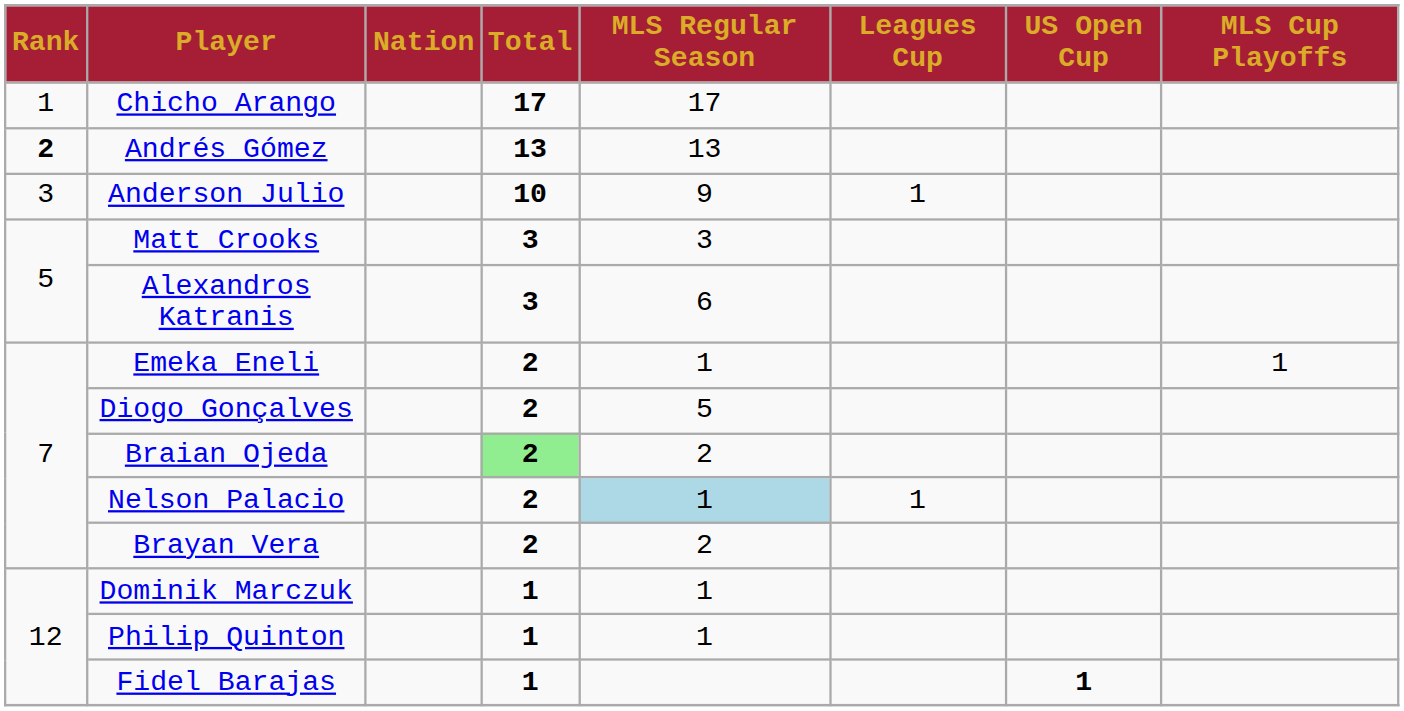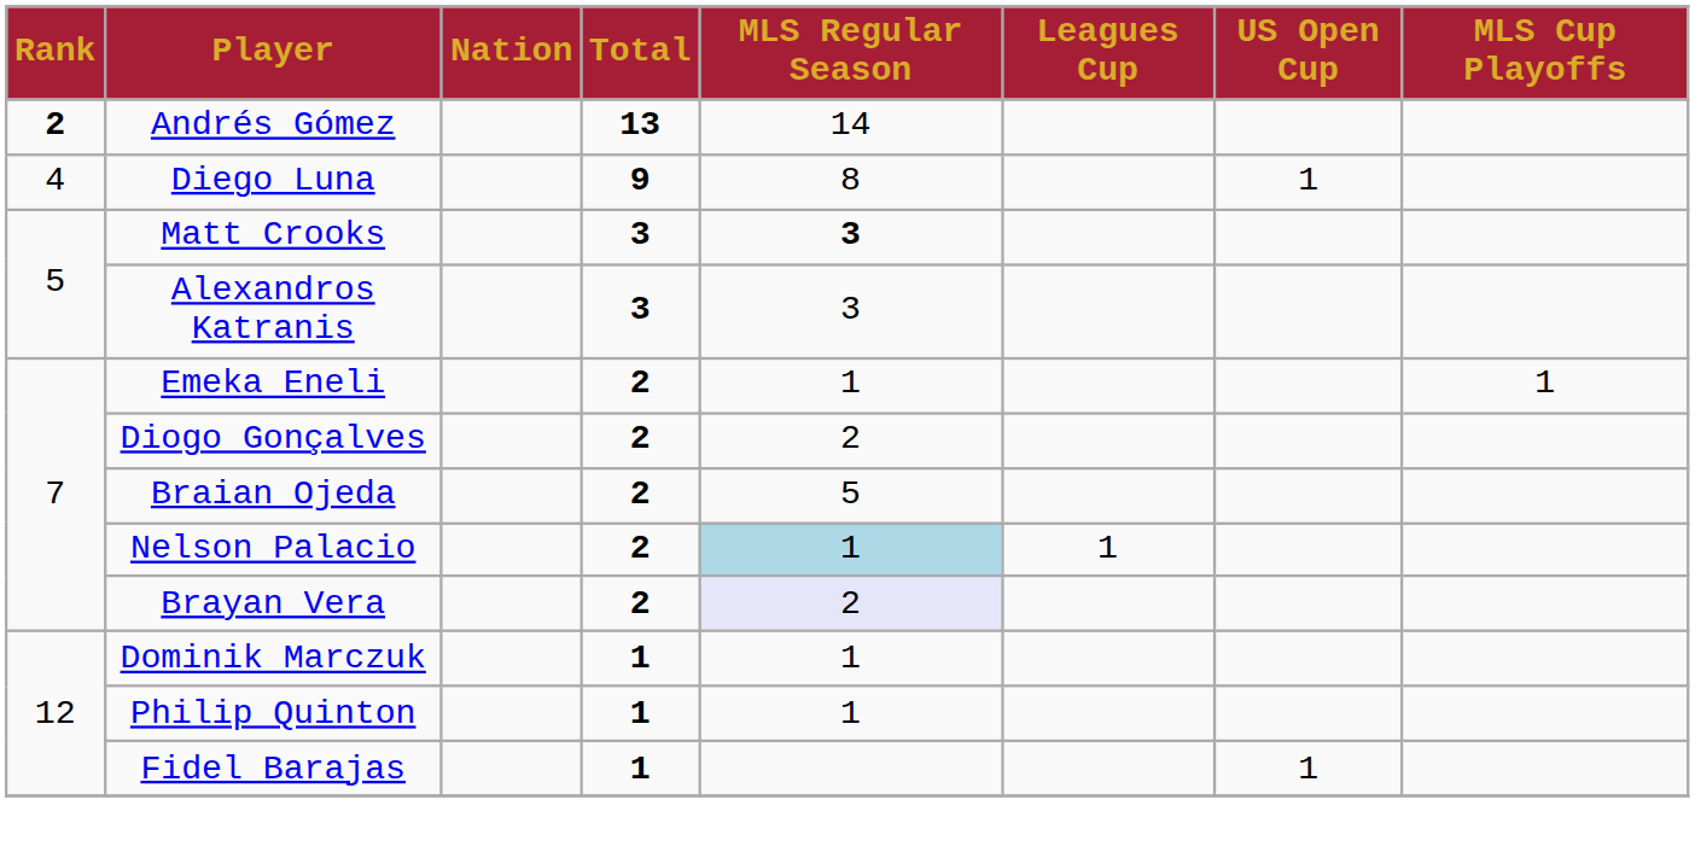- row: 1 | Chicho Arango | 17 | 17
Andrés Gómez | MLS Regular Season: 13 -> 14
- row: 3 | Anderson Julio | 10 | 9 | 1
+ row: 4 | Diego Luna | 9 | 8 | 1
Matt Crooks | MLS Regular Season: normal -> bold
Alexandros Katranis | MLS Regular Season: 6 -> 3
Diogo Gonçalves | MLS Regular Season: 5 -> 2
Braian Ojeda | Total: lightgreen background -> no background
Braian Ojeda | MLS Regular Season: 2 -> 5
Brayan Vera | MLS Regular Season: no background -> lavender background
Fidel Barajas | US Open Cup: bold -> normal
